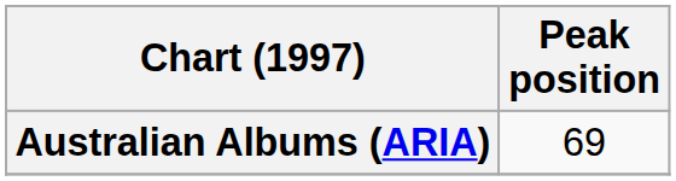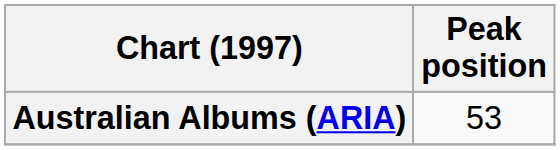Australian Albums (ARIA) | Peak position: 69 -> 53
